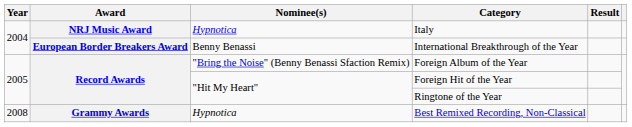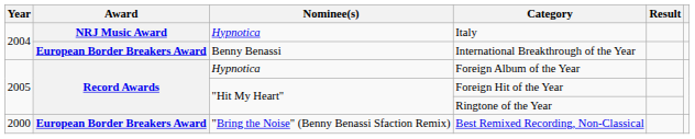Foreign Album of the Year | Nominee(s): "Bring the Noise" (Benny Benassi Sfaction Remix) -> Hypnotica
Best Remixed Recording, Non-Classical | Year: 2008 -> 2000
Best Remixed Recording, Non-Classical | Award: Grammy Awards -> European Border Breakers Award
Best Remixed Recording, Non-Classical | Nominee(s): Hypnotica -> "Bring the Noise" (Benny Benassi Sfaction Remix)
